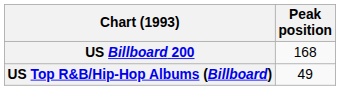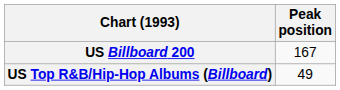US Billboard 200 | Peak position: 168 -> 167
